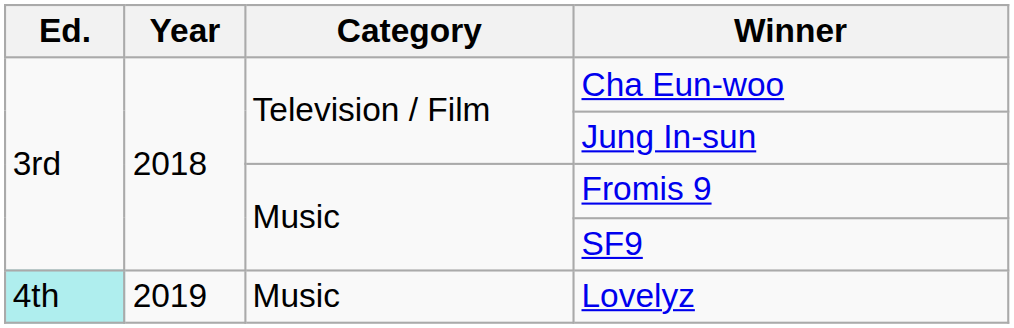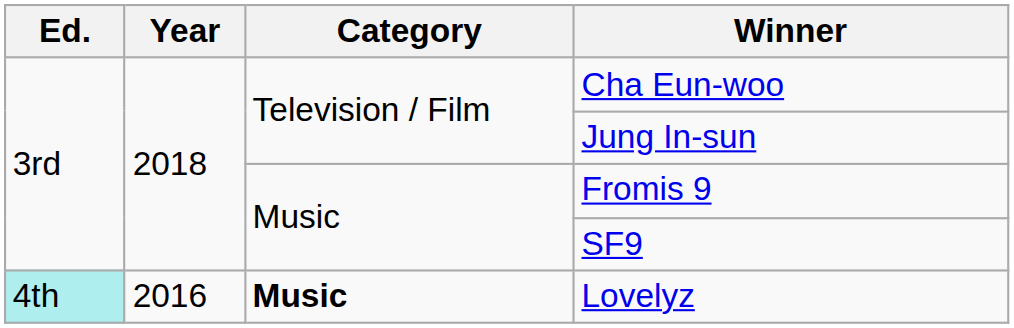Lovelyz | Year: 2019 -> 2016
Lovelyz | Category: normal -> bold
